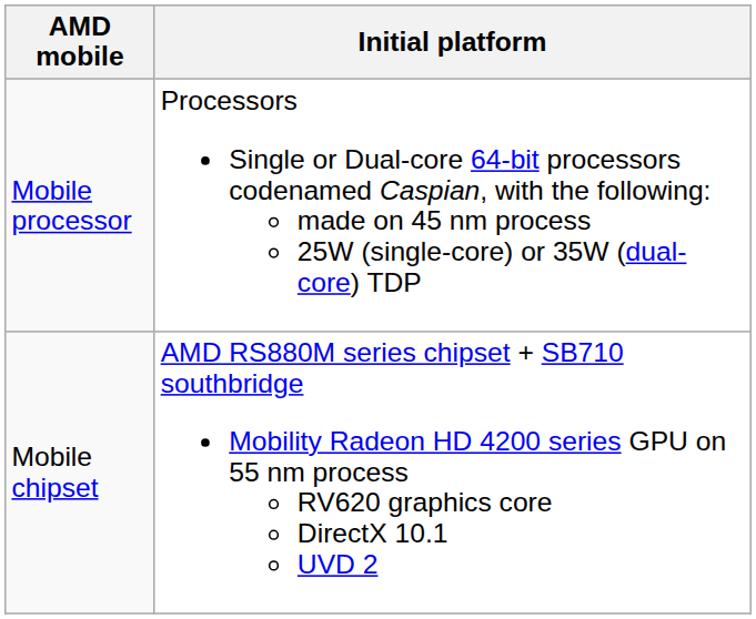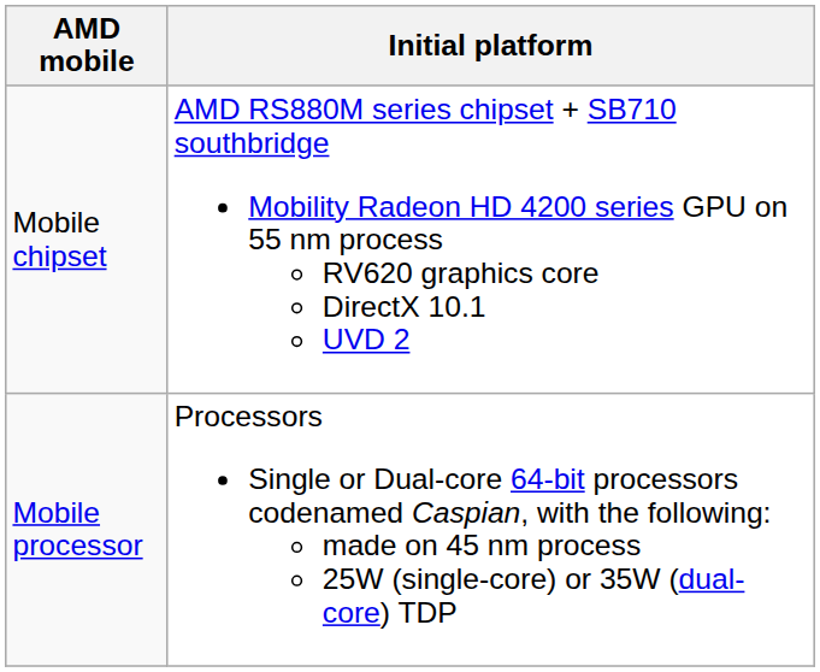rows swapped: Mobile processor <-> Mobile chipset
